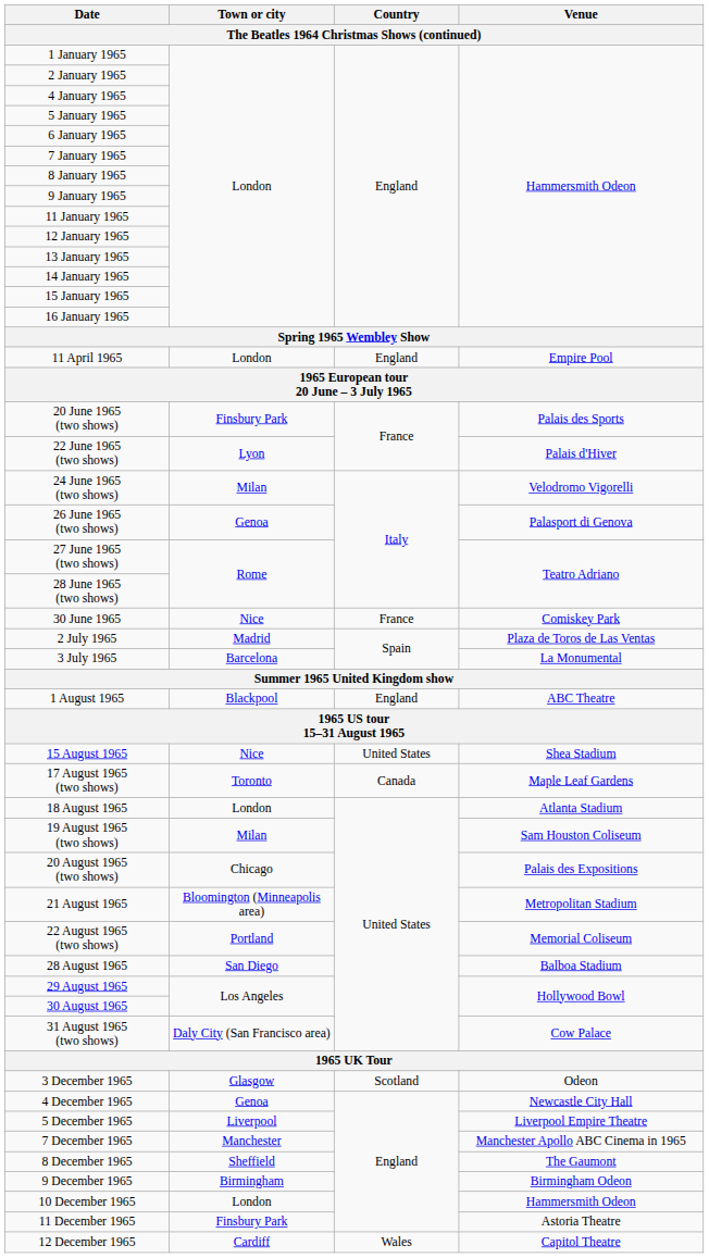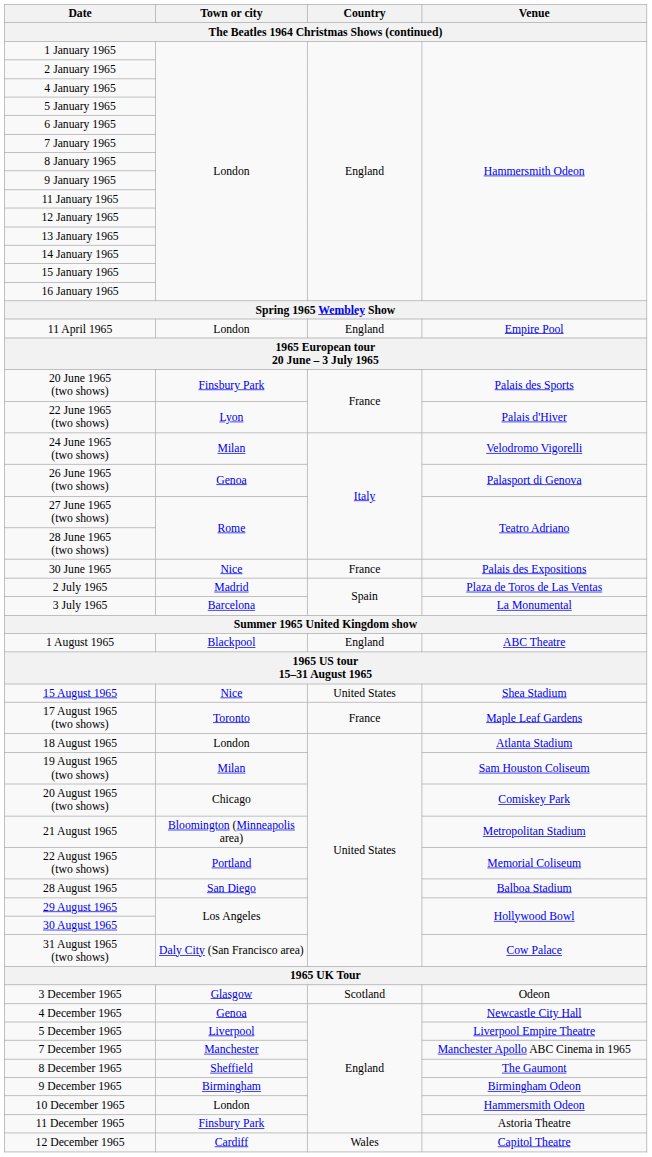30 June 1965 | Venue: Comiskey Park -> Palais des Expositions
17 August 1965 (two shows) | Country: Canada -> France
20 August 1965 (two shows) | Venue: Palais des Expositions -> Comiskey Park
